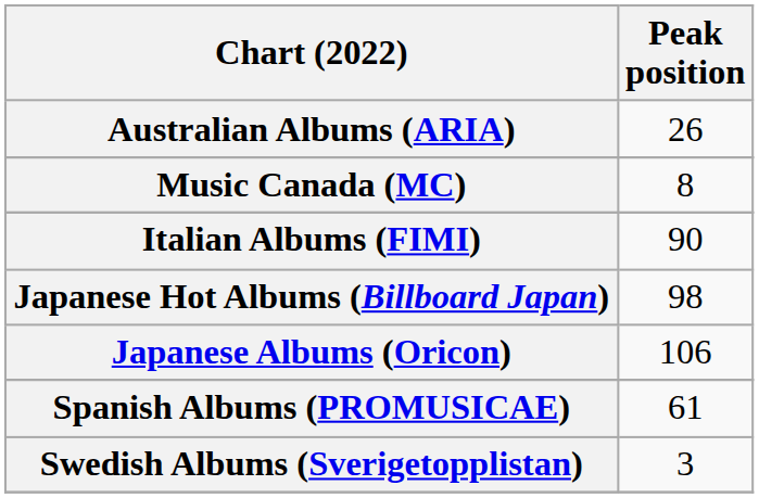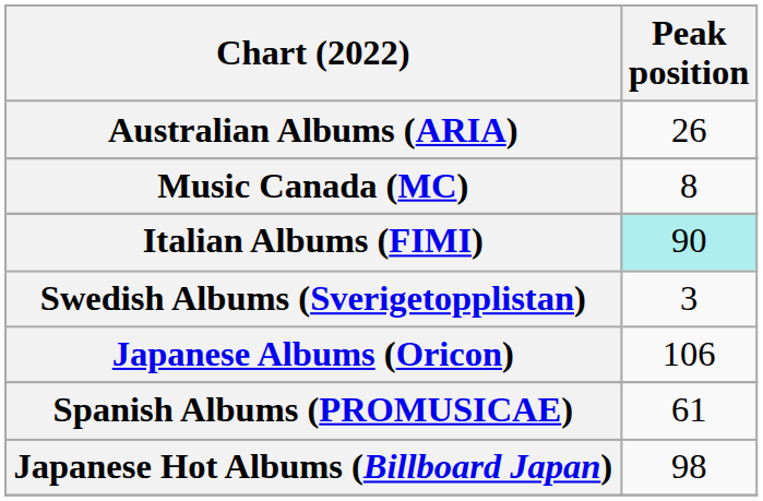Italian Albums (FIMI) | Peak position: no background -> paleturquoise background
rows swapped: Japanese Hot Albums (Billboard Japan) <-> Swedish Albums (Sverigetopplistan)
